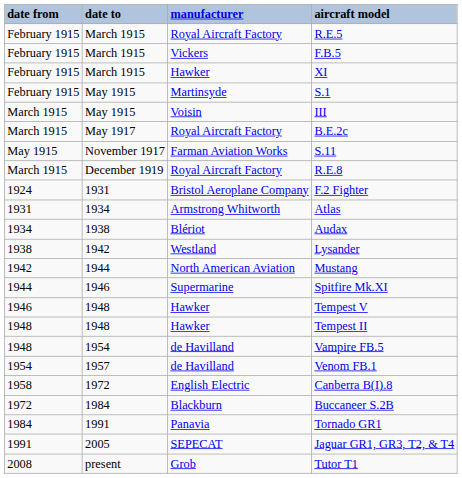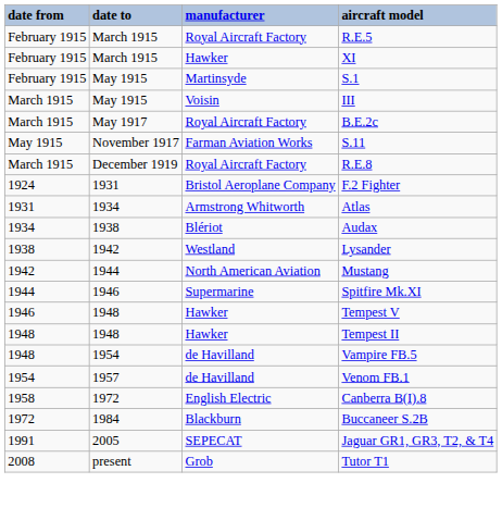- row: February 1915 | March 1915 | Vickers | F.B.5
- row: 1984 | 1991 | Panavia | Tornado GR1
